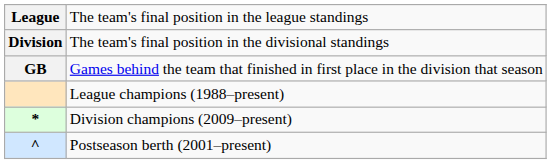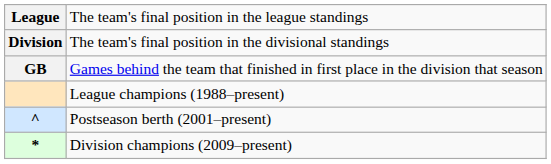rows swapped: * <-> ^
